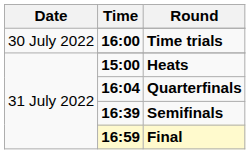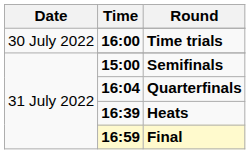15:00 | Round: Heats -> Semifinals
16:39 | Round: Semifinals -> Heats
